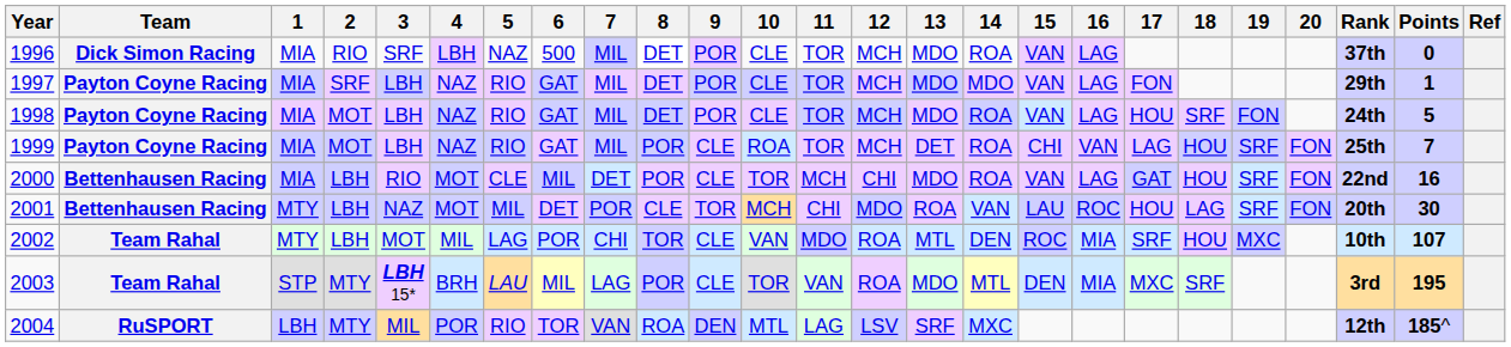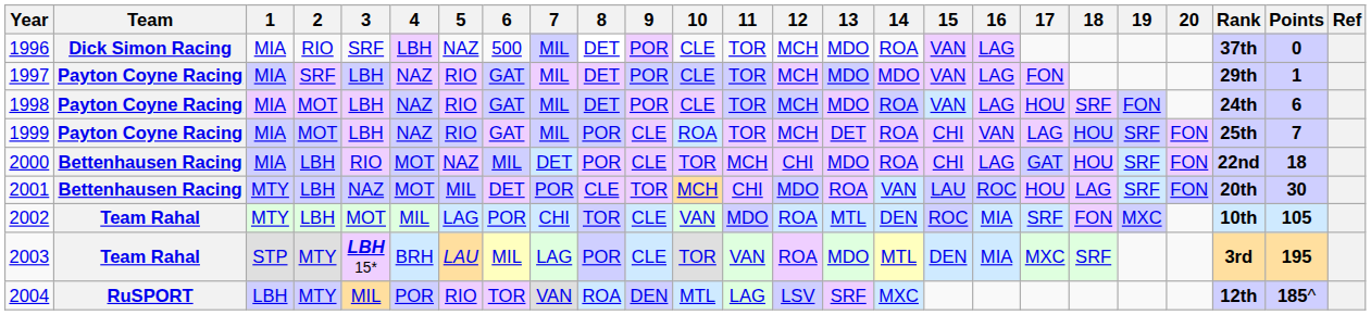1998 | Points: 5 -> 6
2000 | 5: CLE -> NAZ
2000 | 15: VAN -> CHI
2000 | Points: 16 -> 18
2002 | 18: HOU -> FON
2002 | Points: 107 -> 105
